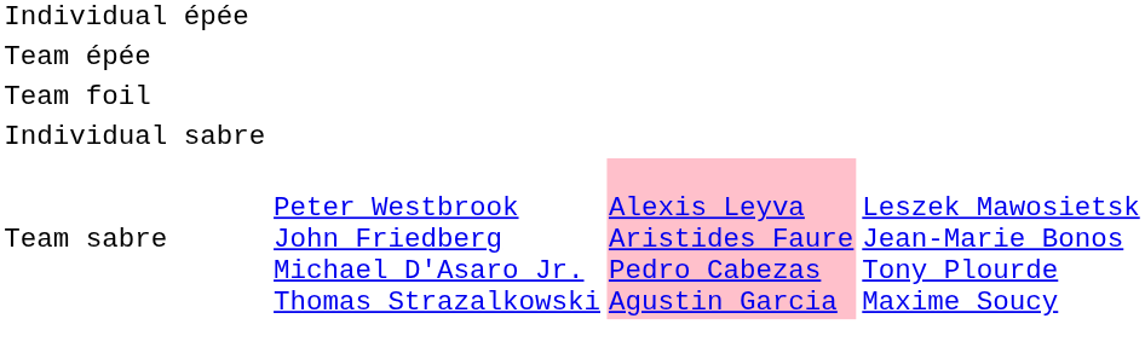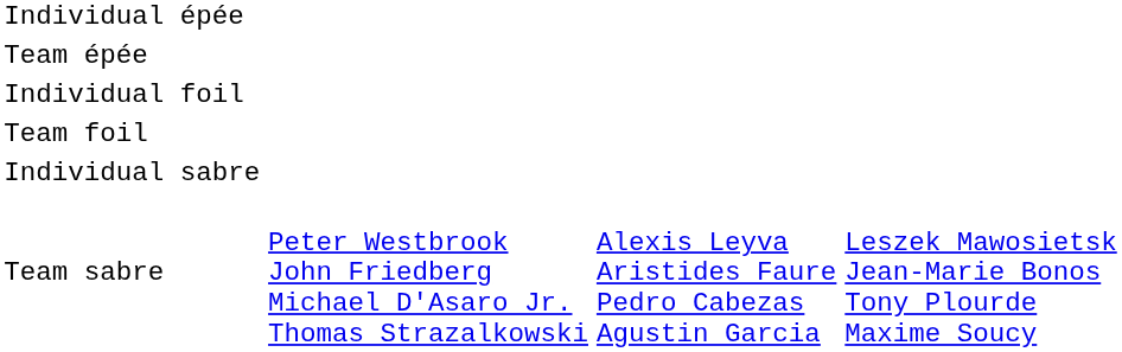+ row: Individual foil
Team sabre | column 3: pink background -> no background
